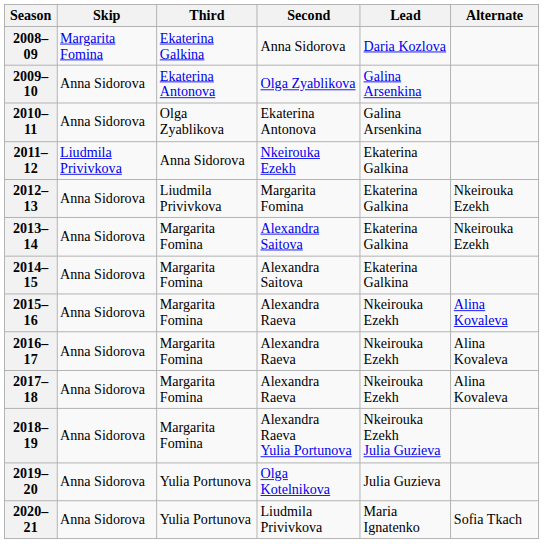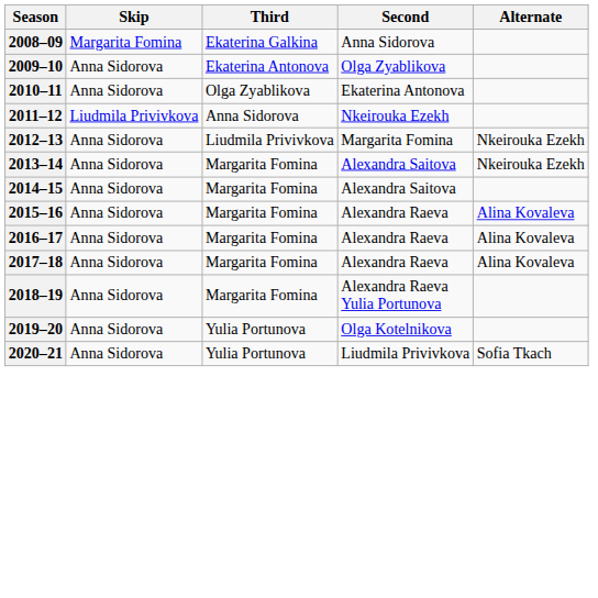- column: Lead | Daria Kozlova | Galina Arsenkina | Galina Arsenkina | Ekaterina Galkina | Ekaterina Galkina | Ekaterina Galkina | Ekaterina Galkina | Nkeirouka Ezekh | Nkeirouka Ezekh | Nkeirouka Ezekh | Nkeirouka Ezekh Julia Guzieva | Julia Guzieva | Maria Ignatenko
